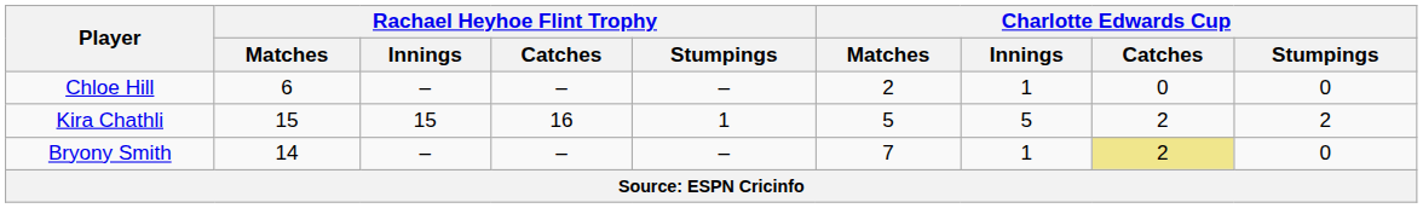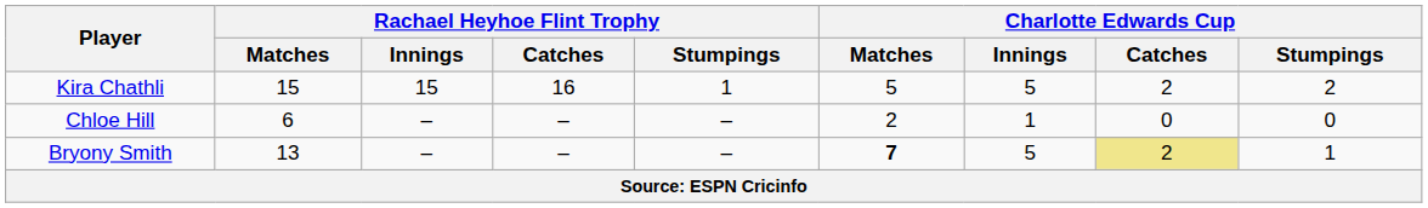rows swapped: Kira Chathli <-> Chloe Hill
Bryony Smith | Rachael Heyhoe Flint Trophy / Matches: 14 -> 13
Bryony Smith | Charlotte Edwards Cup / Matches: normal -> bold
Bryony Smith | Charlotte Edwards Cup / Innings: 1 -> 5
Bryony Smith | Charlotte Edwards Cup / Stumpings: 0 -> 1
